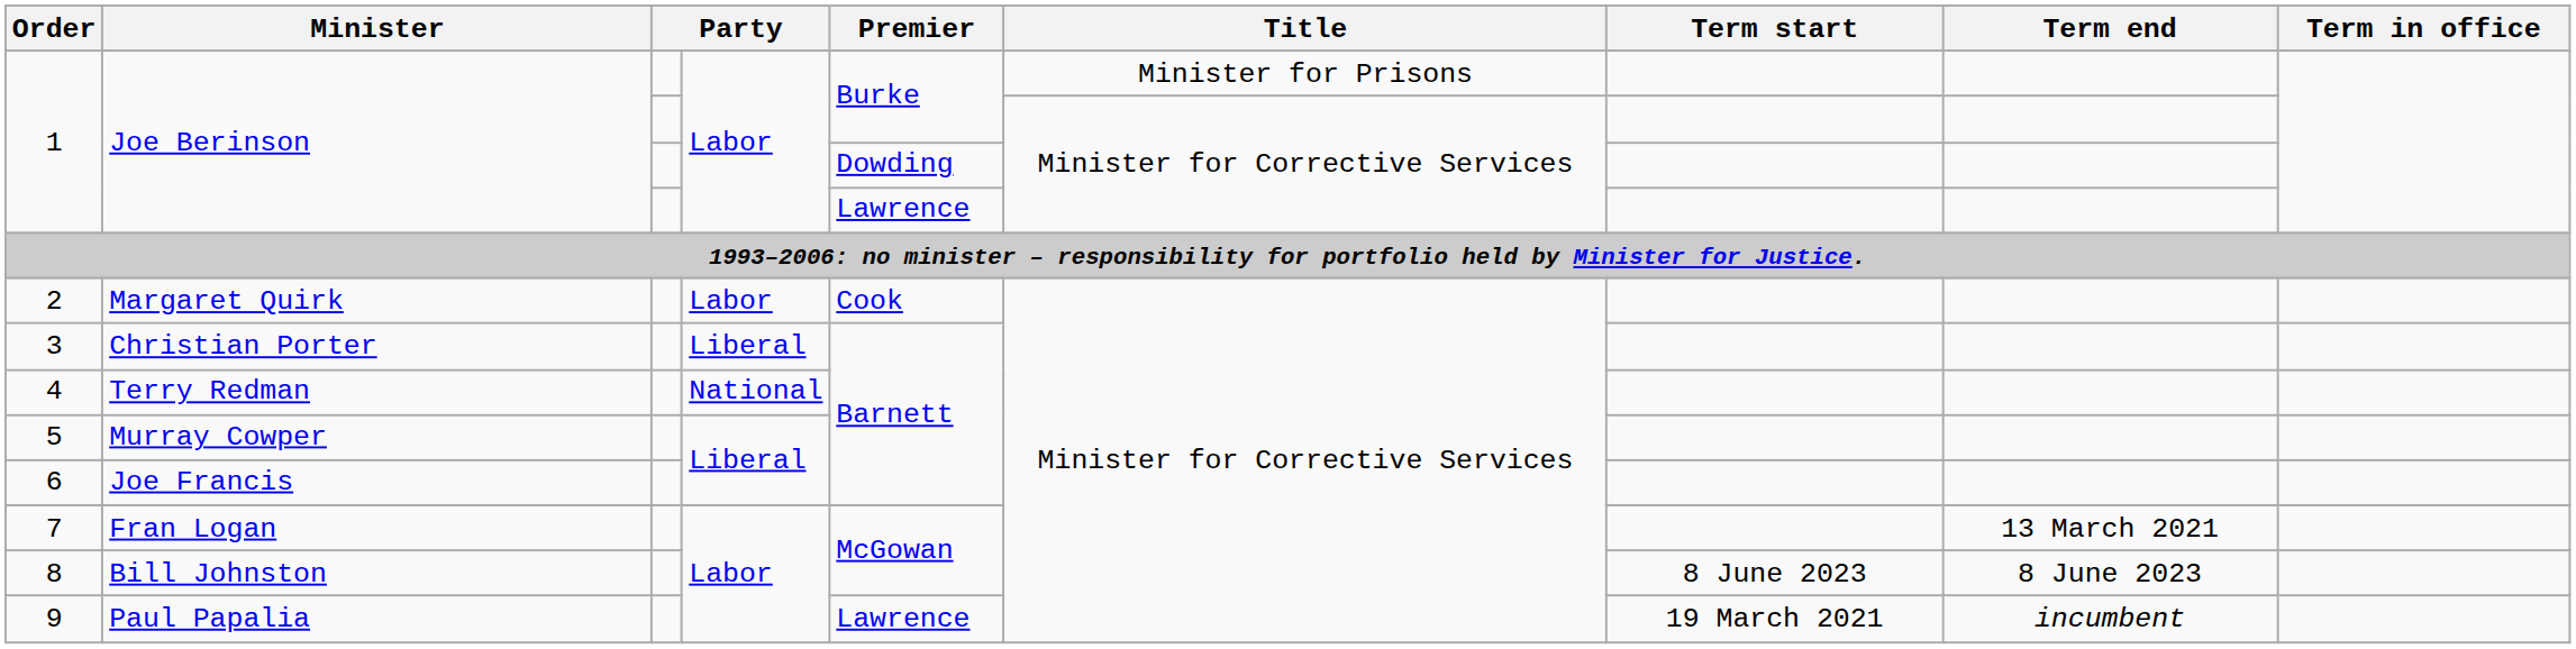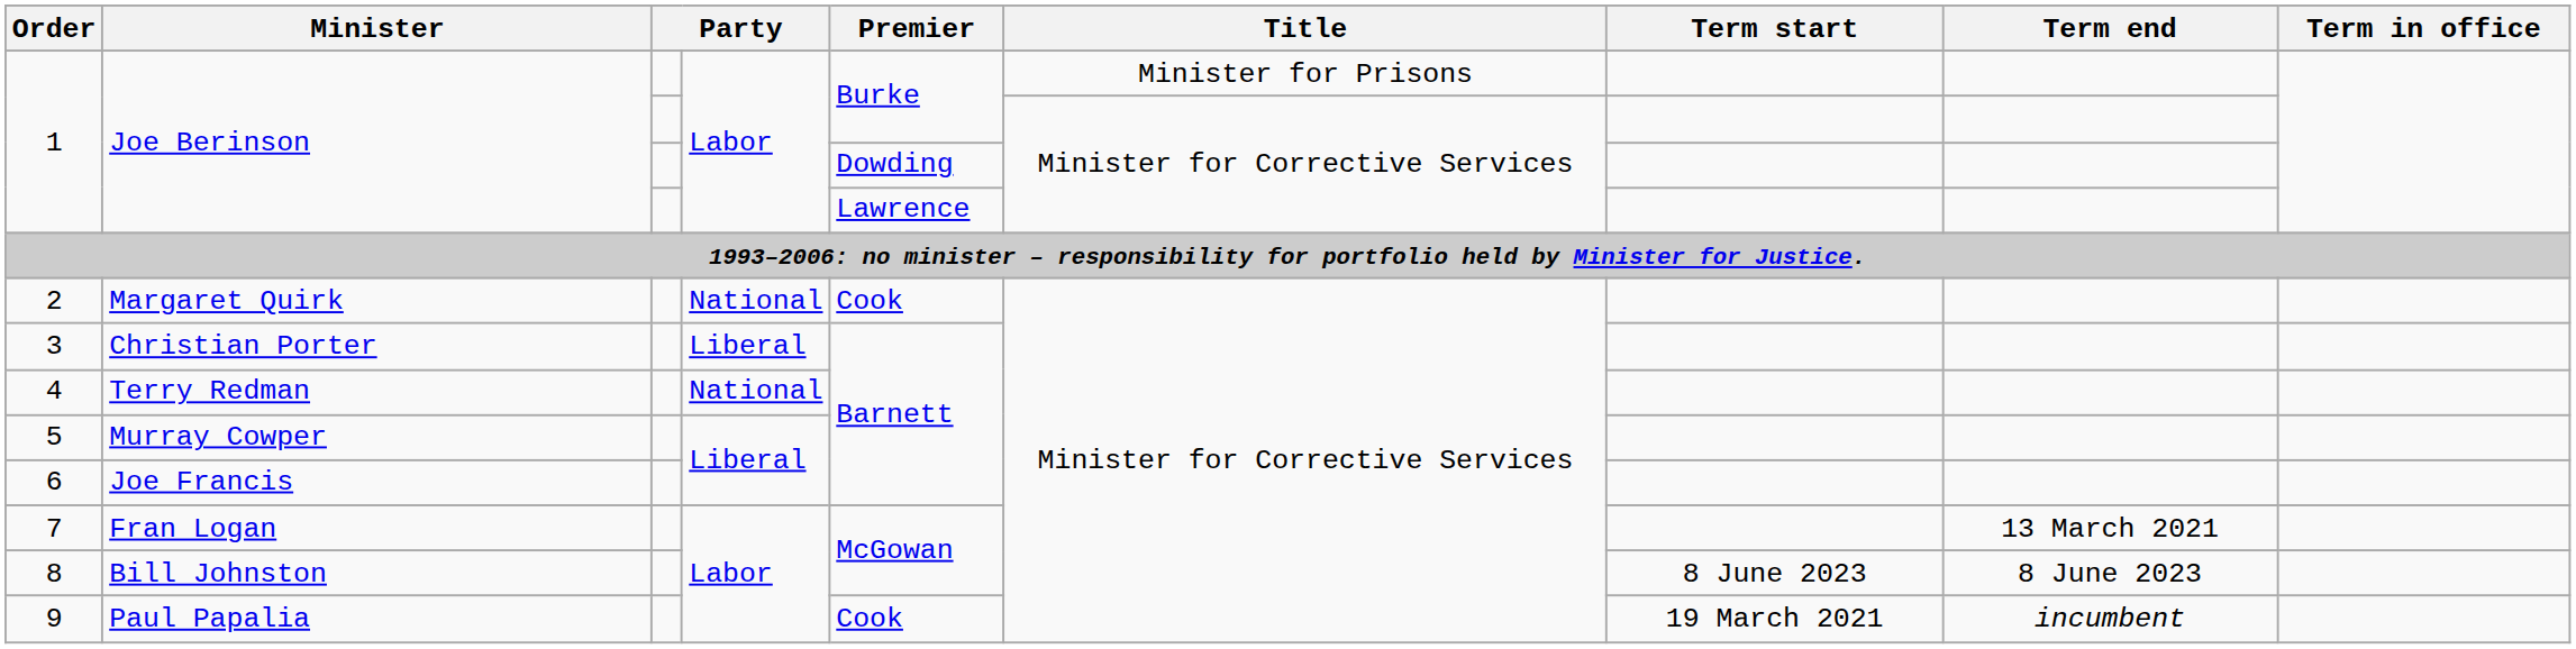2 | column 4: Labor -> National
9 | Premier: Lawrence -> Cook
